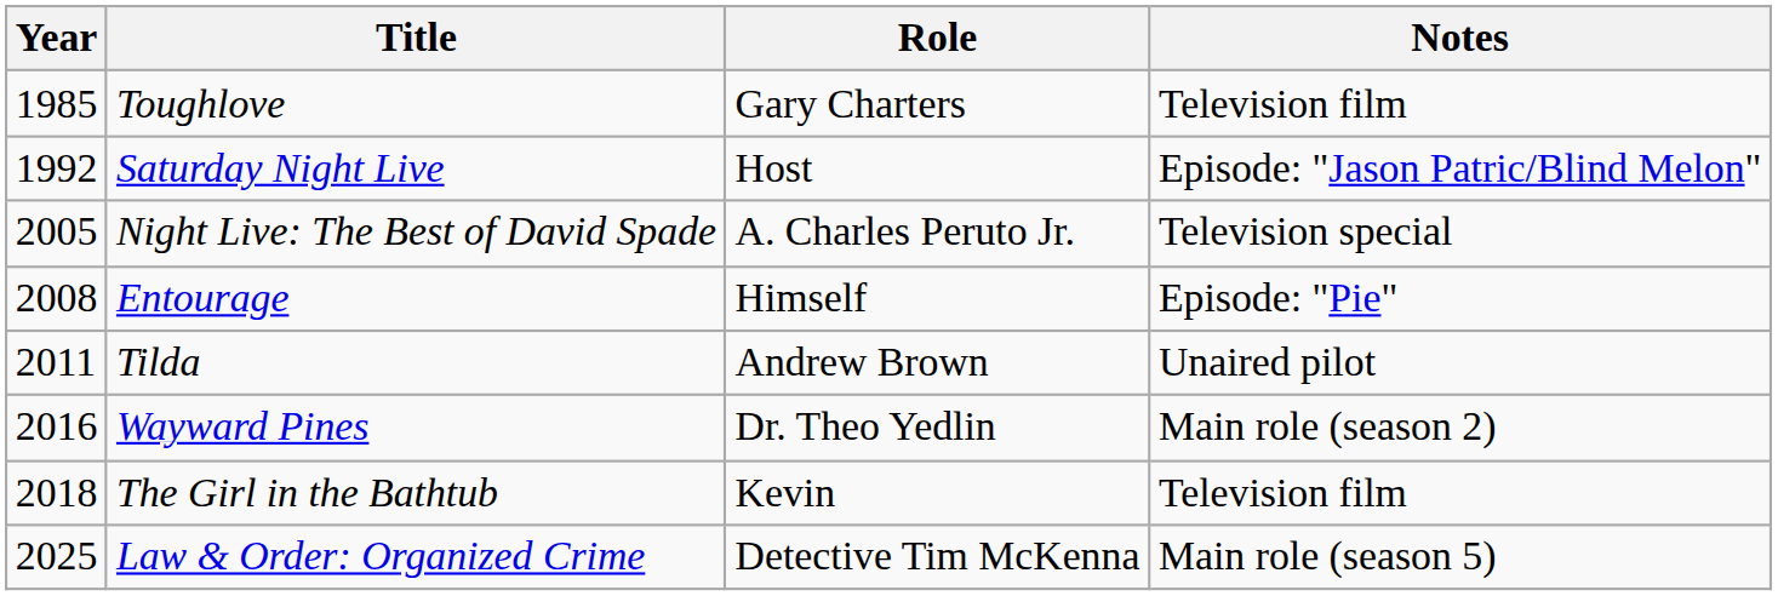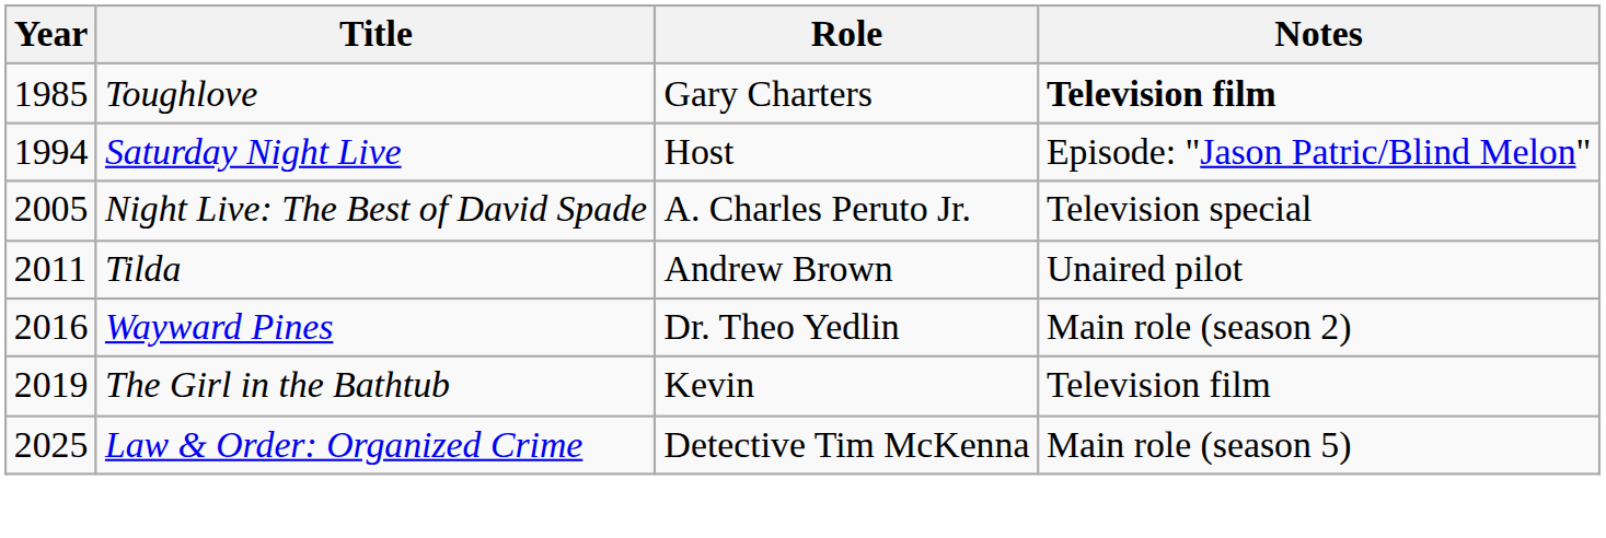Toughlove | Notes: normal -> bold
Saturday Night Live | Year: 1992 -> 1994
- row: 2008 | Entourage | Himself | Episode: "Pie"
The Girl in the Bathtub | Year: 2018 -> 2019
